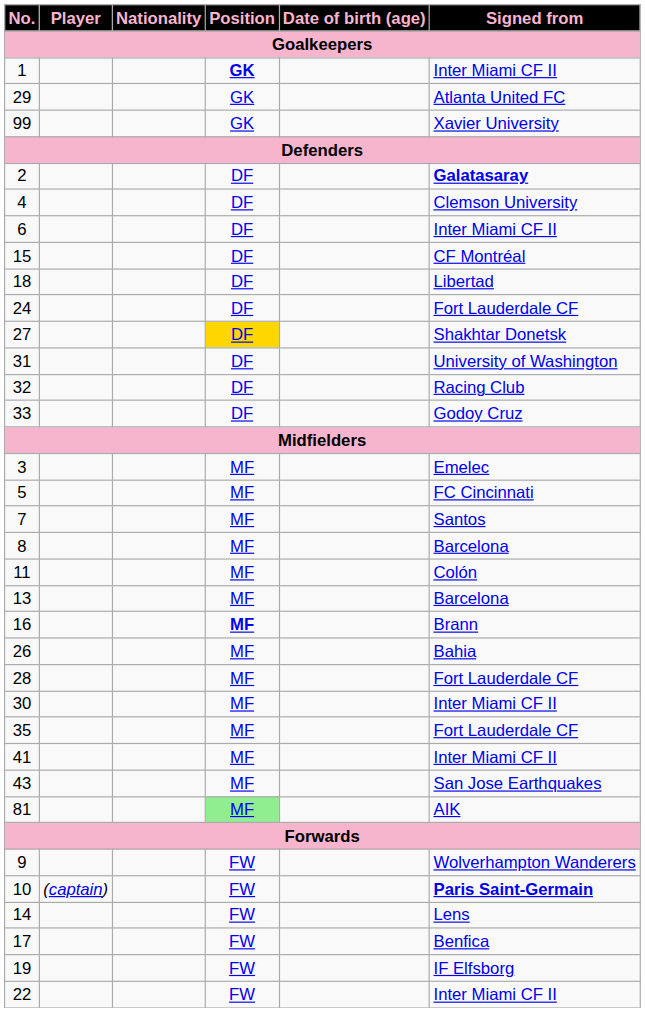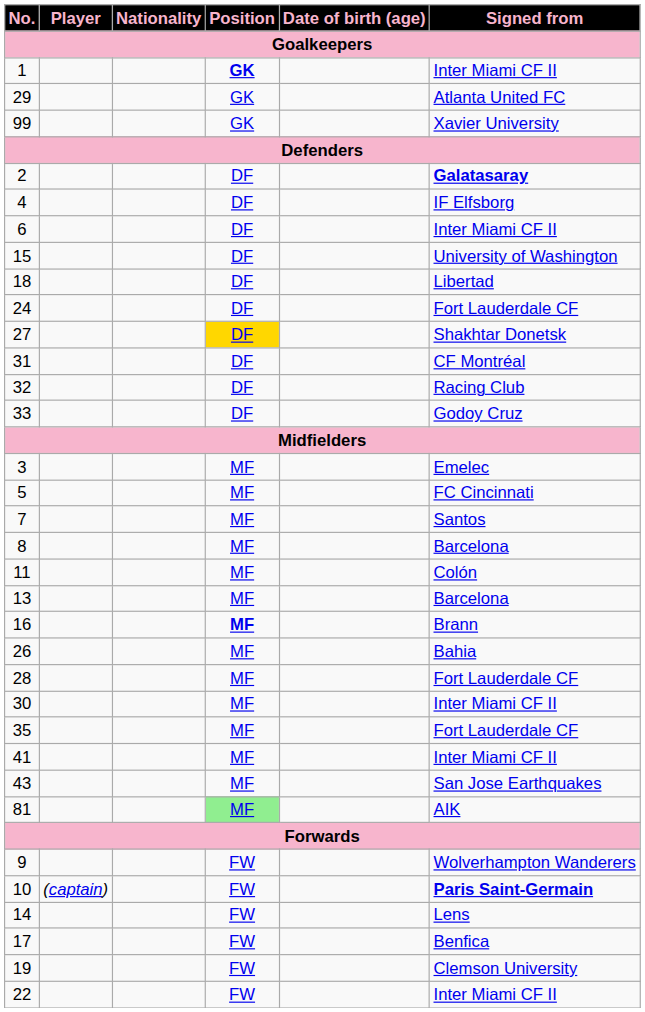4 | Signed from: Clemson University -> IF Elfsborg
15 | Signed from: CF Montréal -> University of Washington
31 | Signed from: University of Washington -> CF Montréal
19 | Signed from: IF Elfsborg -> Clemson University
